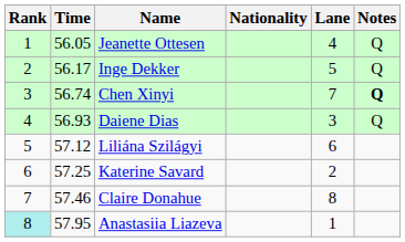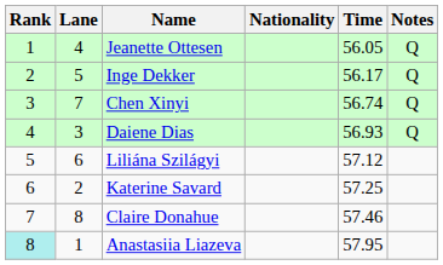columns swapped: Lane <-> Time
Chen Xinyi | Notes: bold -> normal
